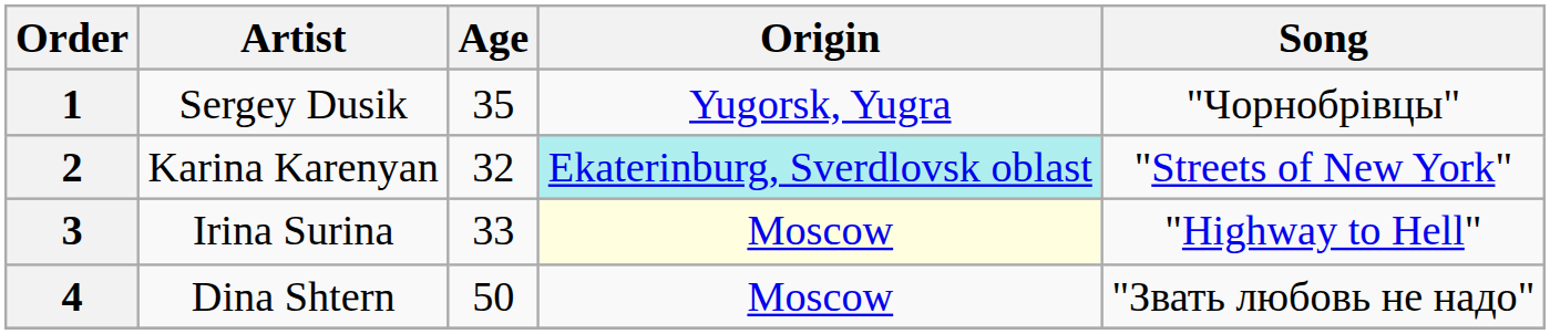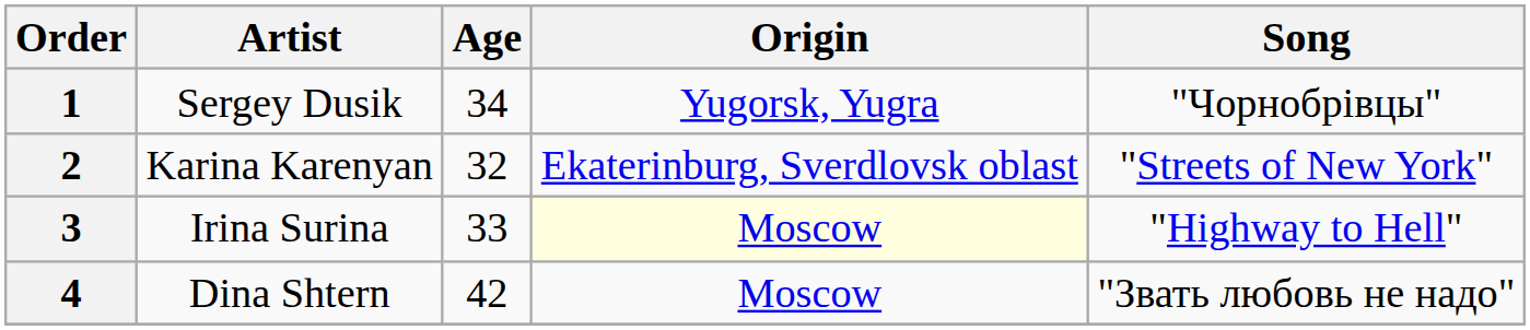1 | Age: 35 -> 34
2 | Origin: paleturquoise background -> no background
4 | Age: 50 -> 42
